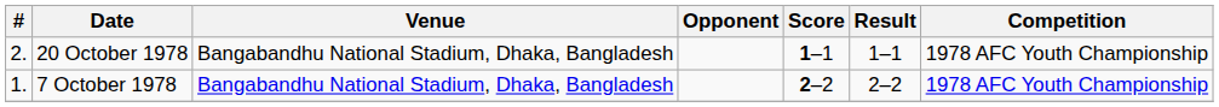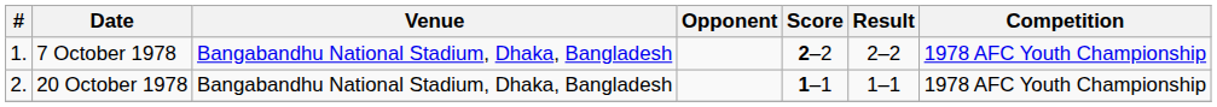rows swapped: 7 October 1978 <-> 20 October 1978
